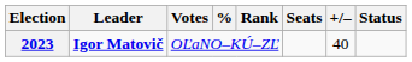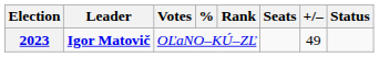2023 | +/–: 40 -> 49
